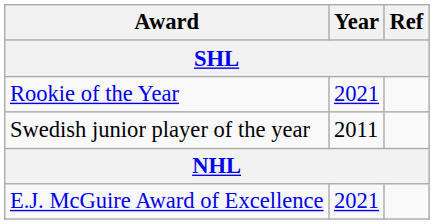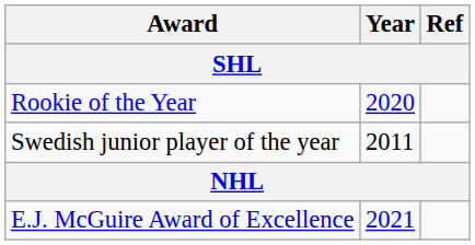Rookie of the Year | Year: 2021 -> 2020
